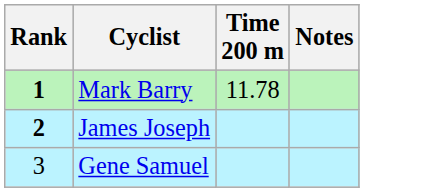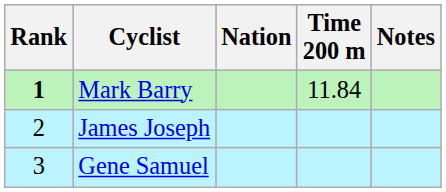+ column: Nation
Mark Barry | Time 200 m: 11.78 -> 11.84
James Joseph | Rank: bold -> normal
